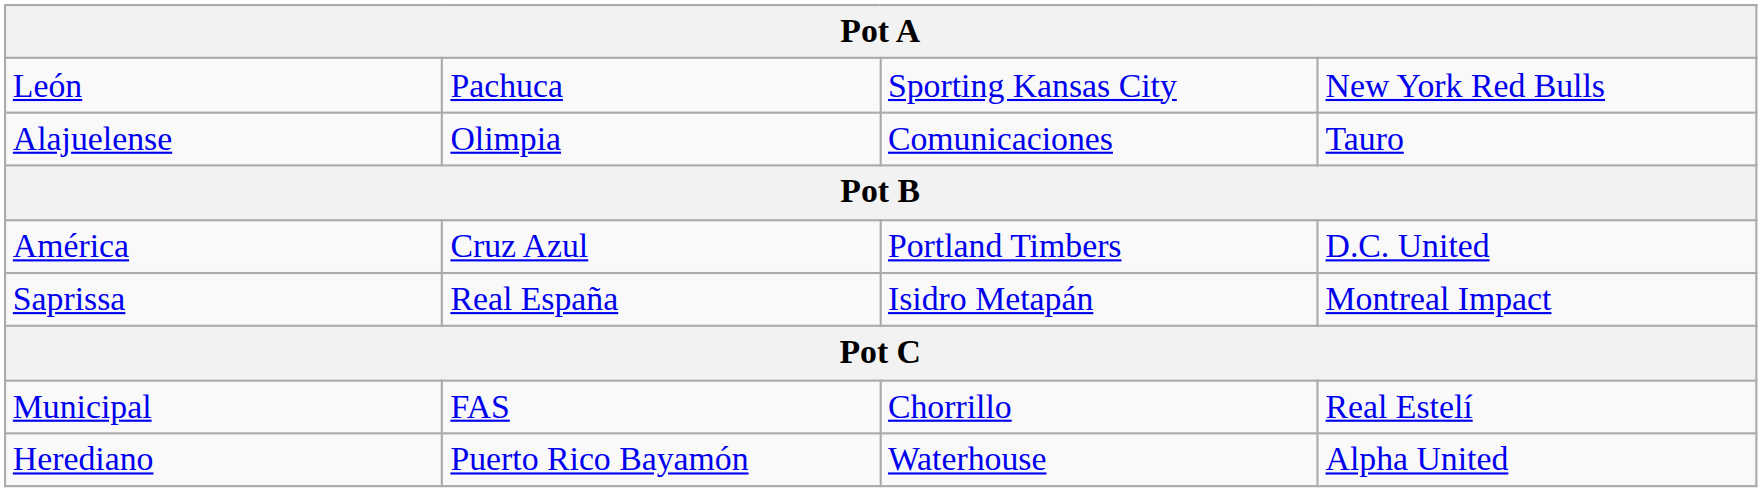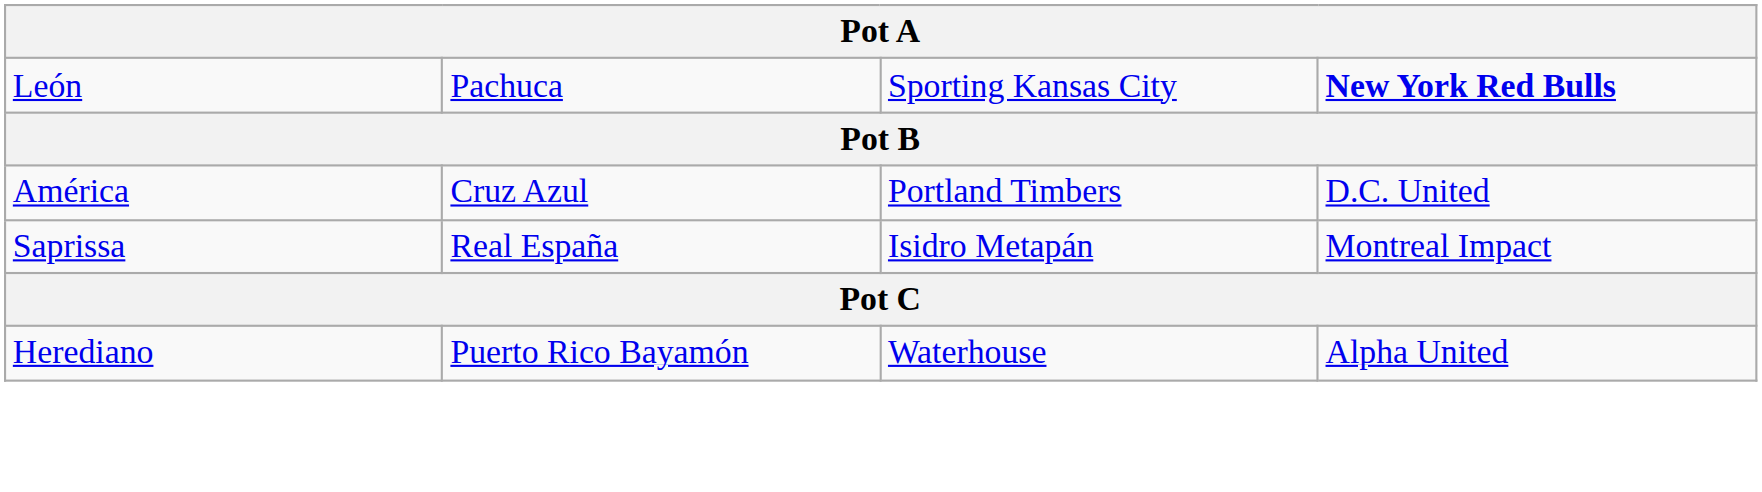León | column 4: normal -> bold
- row: Alajuelense | Olimpia | Comunicaciones | Tauro
- row: Municipal | FAS | Chorrillo | Real Estelí
